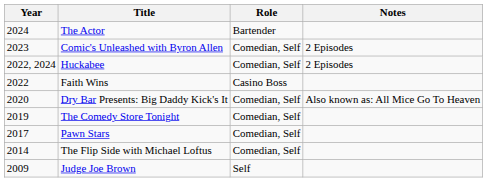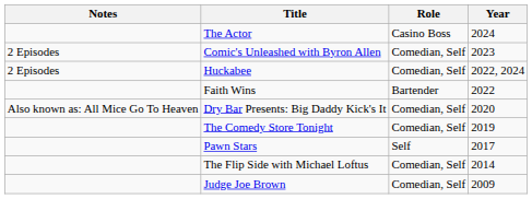columns swapped: Year <-> Notes
The Actor | Role: Bartender -> Casino Boss
Faith Wins | Role: Casino Boss -> Bartender
Pawn Stars | Role: Comedian, Self -> Self
Judge Joe Brown | Role: Self -> Comedian, Self
